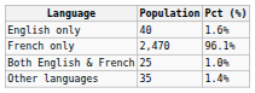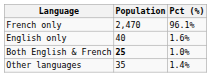rows swapped: French only <-> English only
Both English & French | Population: normal -> bold
